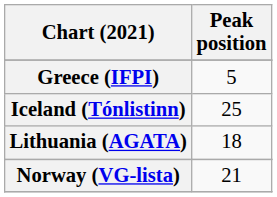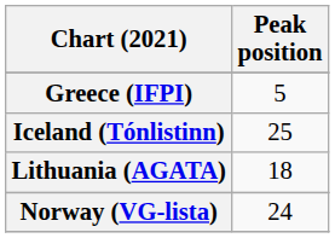Norway (VG-lista) | Peak position: 21 -> 24
